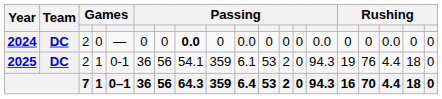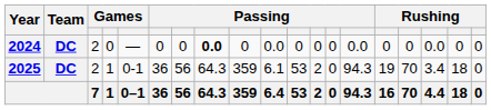2025 | column 8: 54.1 -> 64.3
2025 | column 16: 76 -> 70
2025 | column 17: 4.4 -> 3.4
